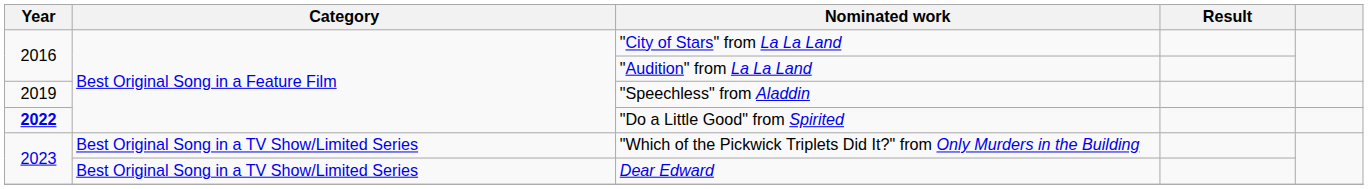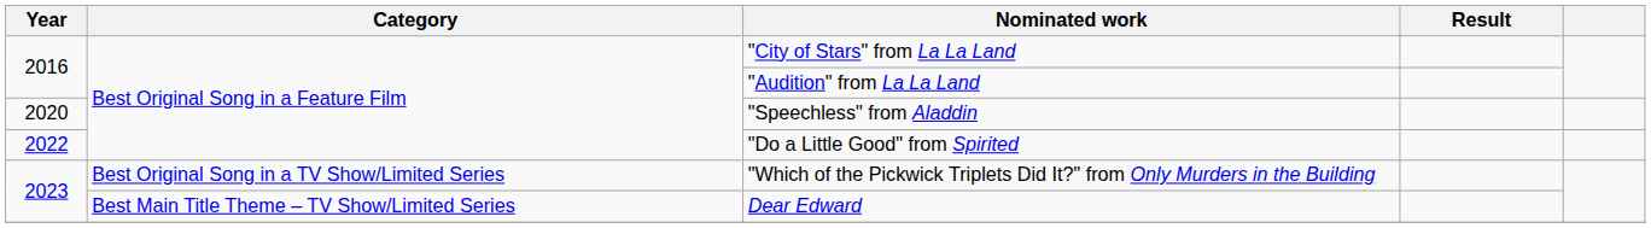"Speechless" from Aladdin | Year: 2019 -> 2020
"Do a Little Good" from Spirited | Year: bold -> normal
Dear Edward | Category: Best Original Song in a TV Show/Limited Series -> Best Main Title Theme – TV Show/Limited Series
